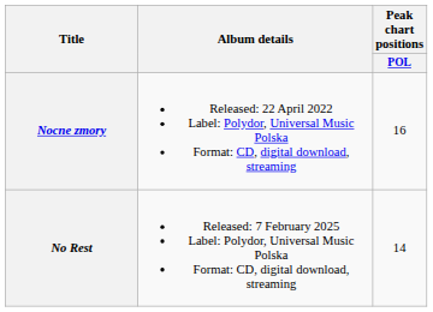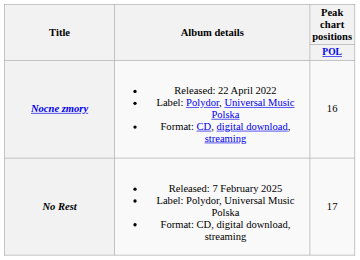No Rest | Peak chart positions / POL: 14 -> 17
